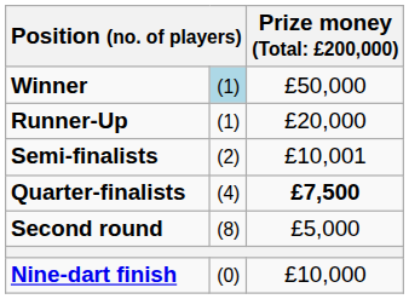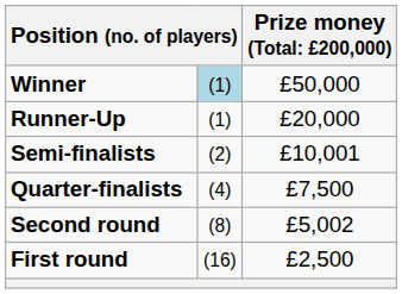Quarter-finalists | column 3: bold -> normal
Second round | column 3: £5,000 -> £5,002
+ row: First round | (16) | £2,500
- row: Nine-dart finish | (0) | £10,000
